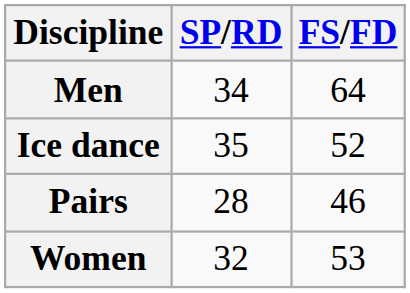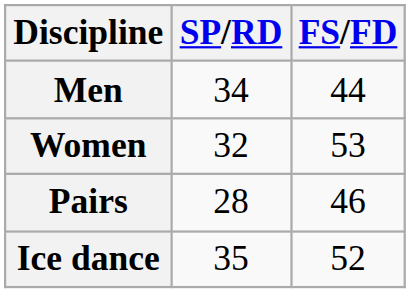Men | FS/FD: 64 -> 44
rows swapped: Women <-> Ice dance
